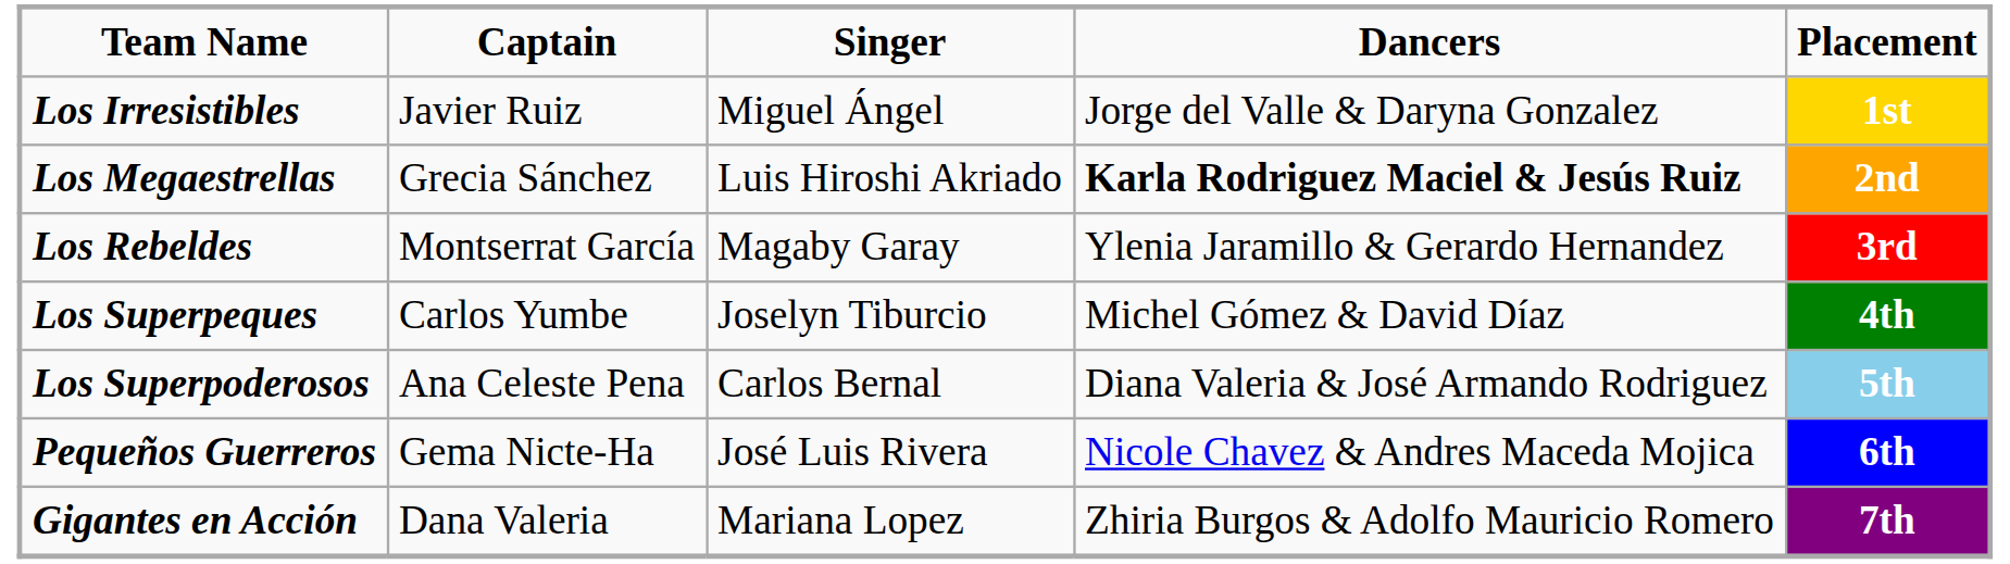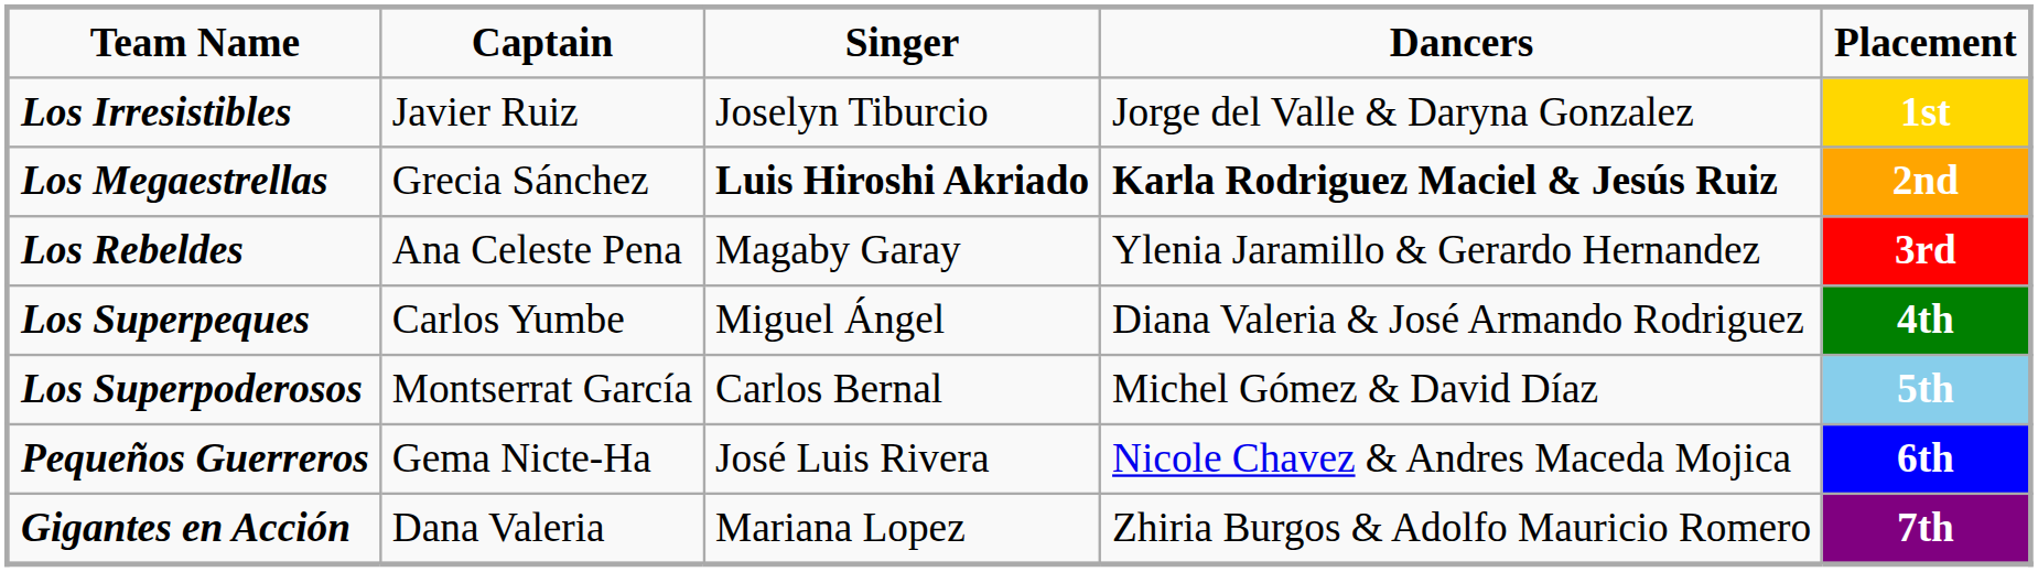Los Irresistibles | Singer: Miguel Ángel -> Joselyn Tiburcio
Los Megaestrellas | Singer: normal -> bold
Los Rebeldes | Captain: Montserrat García -> Ana Celeste Pena
Los Superpeques | Singer: Joselyn Tiburcio -> Miguel Ángel
Los Superpeques | Dancers: Michel Gómez & David Díaz -> Diana Valeria & José Armando Rodriguez
Los Superpoderosos | Captain: Ana Celeste Pena -> Montserrat García
Los Superpoderosos | Dancers: Diana Valeria & José Armando Rodriguez -> Michel Gómez & David Díaz
